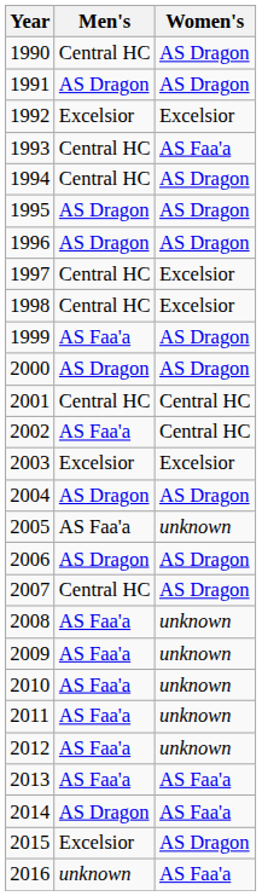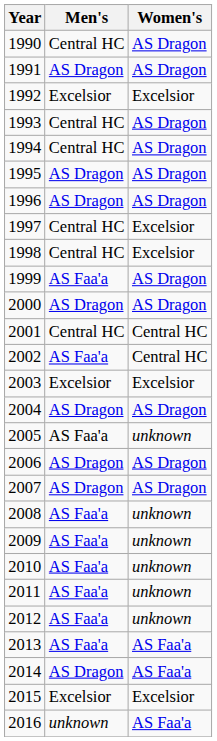1993 | Women's: AS Faa'a -> AS Dragon
2007 | Men's: Central HC -> AS Dragon
2015 | Women's: AS Dragon -> Excelsior
